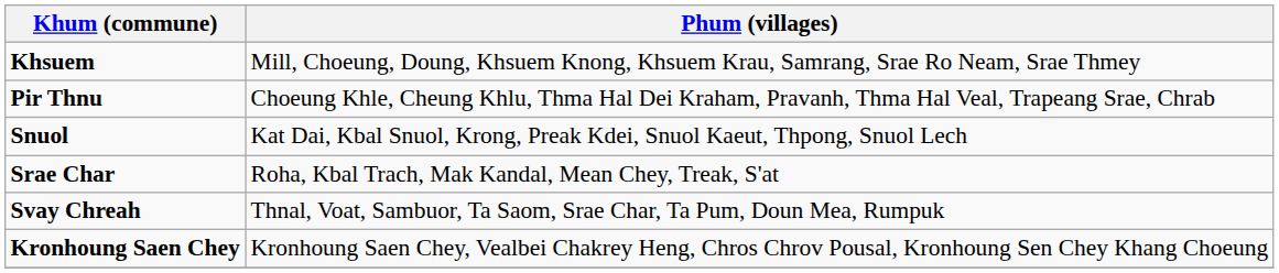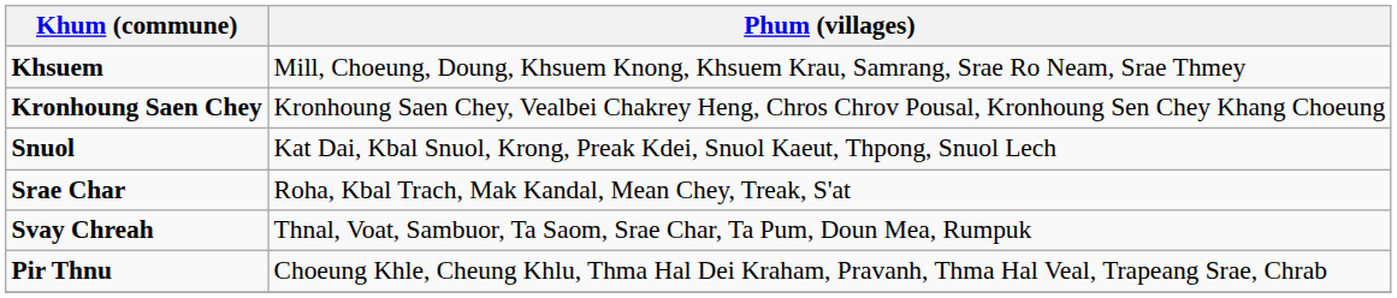rows swapped: Pir Thnu <-> Kronhoung Saen Chey
